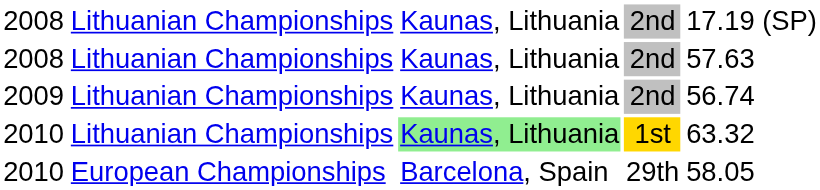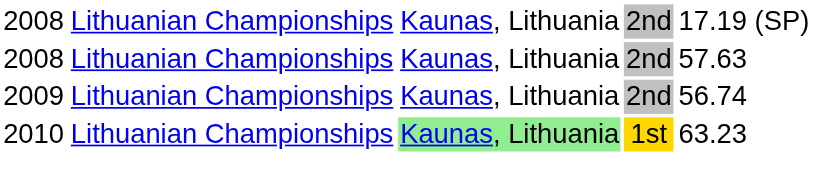2010 / 1st | column 5: 63.32 -> 63.23
- row: 2010 | European Championships | Barcelona, Spain | 29th | 58.05
